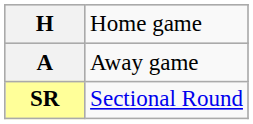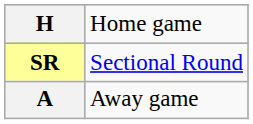rows swapped: A <-> SR
